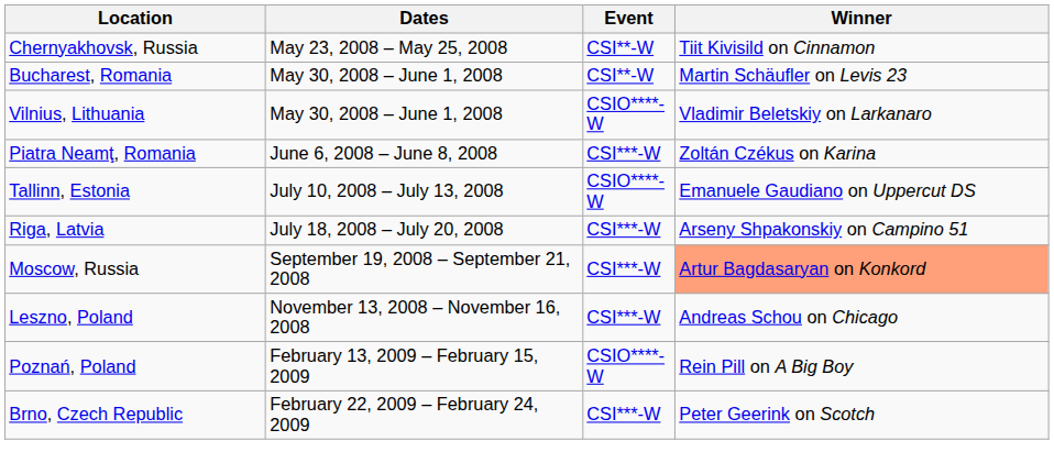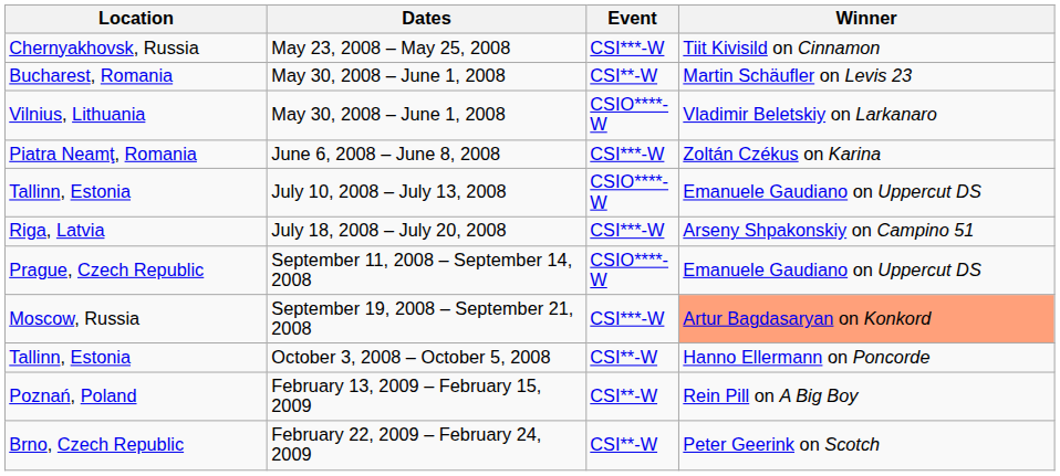Chernyakhovsk, Russia | Event: CSI**-W -> CSI***-W
+ row: Prague, Czech Republic | September 11, 2008 – September 14, 2008 | CSIO****-W | Emanuele Gaudiano on Uppercut DS
+ row: Tallinn, Estonia | October 3, 2008 – October 5, 2008 | CSI**-W | Hanno Ellermann on Poncorde
- row: Leszno, Poland | November 13, 2008 – November 16, 2008 | CSI***-W | Andreas Schou on Chicago
Poznań, Poland | Event: CSIO****-W -> CSI**-W
Brno, Czech Republic | Event: CSI***-W -> CSI**-W
